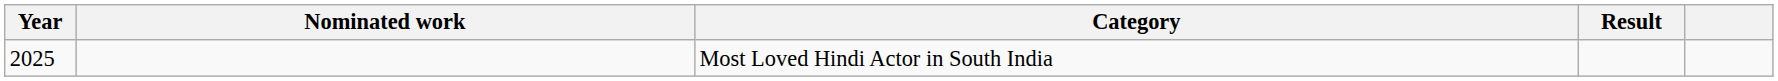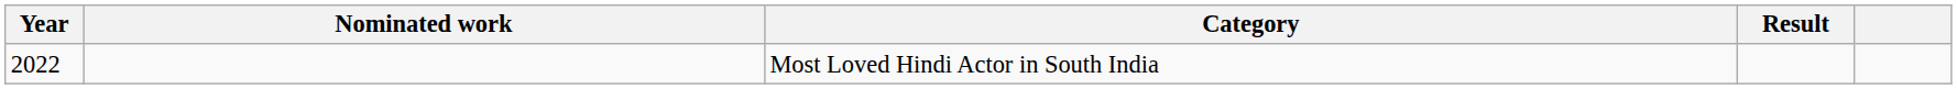Most Loved Hindi Actor in South India | Year: 2025 -> 2022
